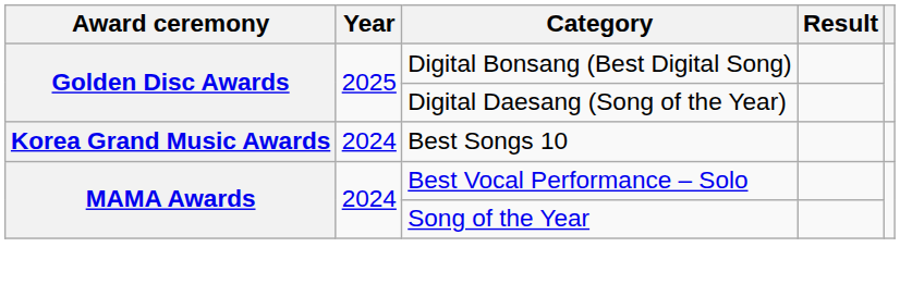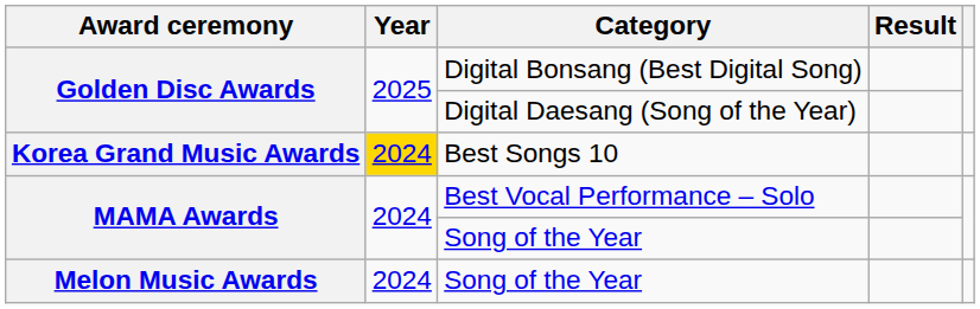Best Songs 10 | Year: no background -> gold background
+ row: Melon Music Awards | 2024 | Song of the Year
